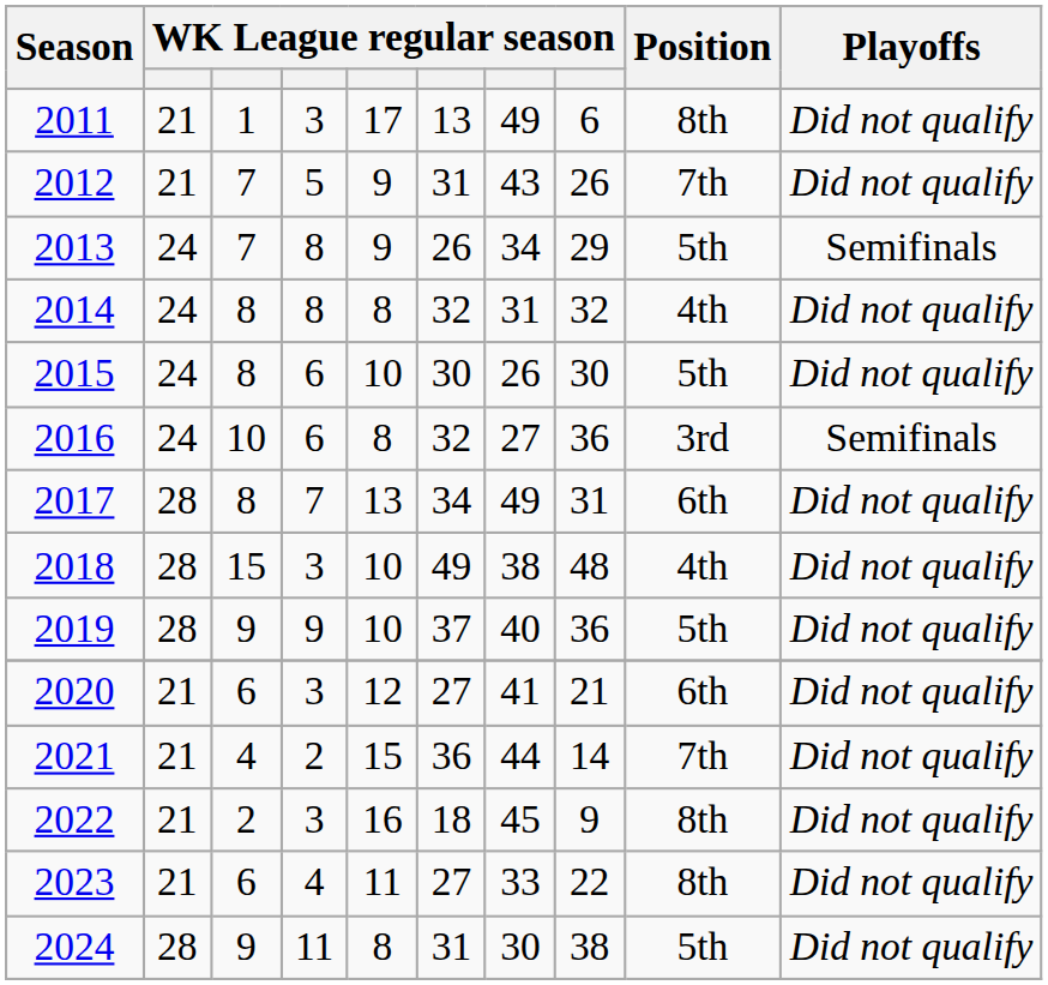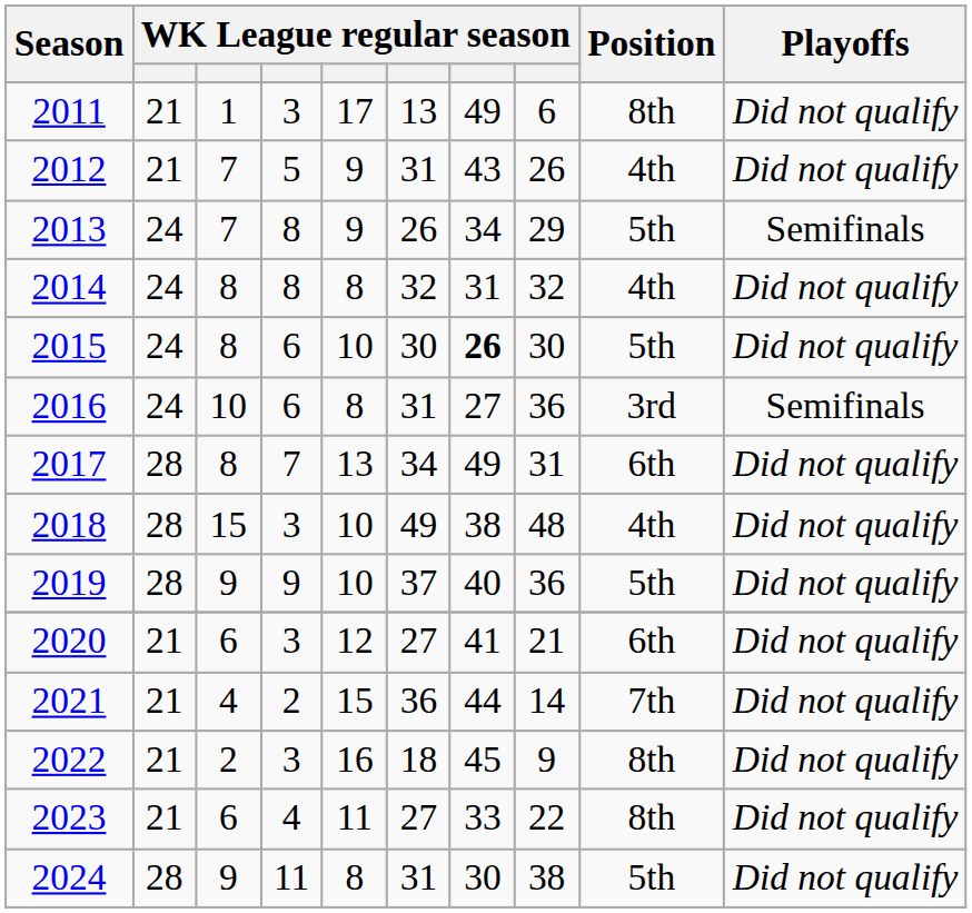2012 | Position: 7th -> 4th
2015 | column 7: normal -> bold
2016 | column 6: 32 -> 31
